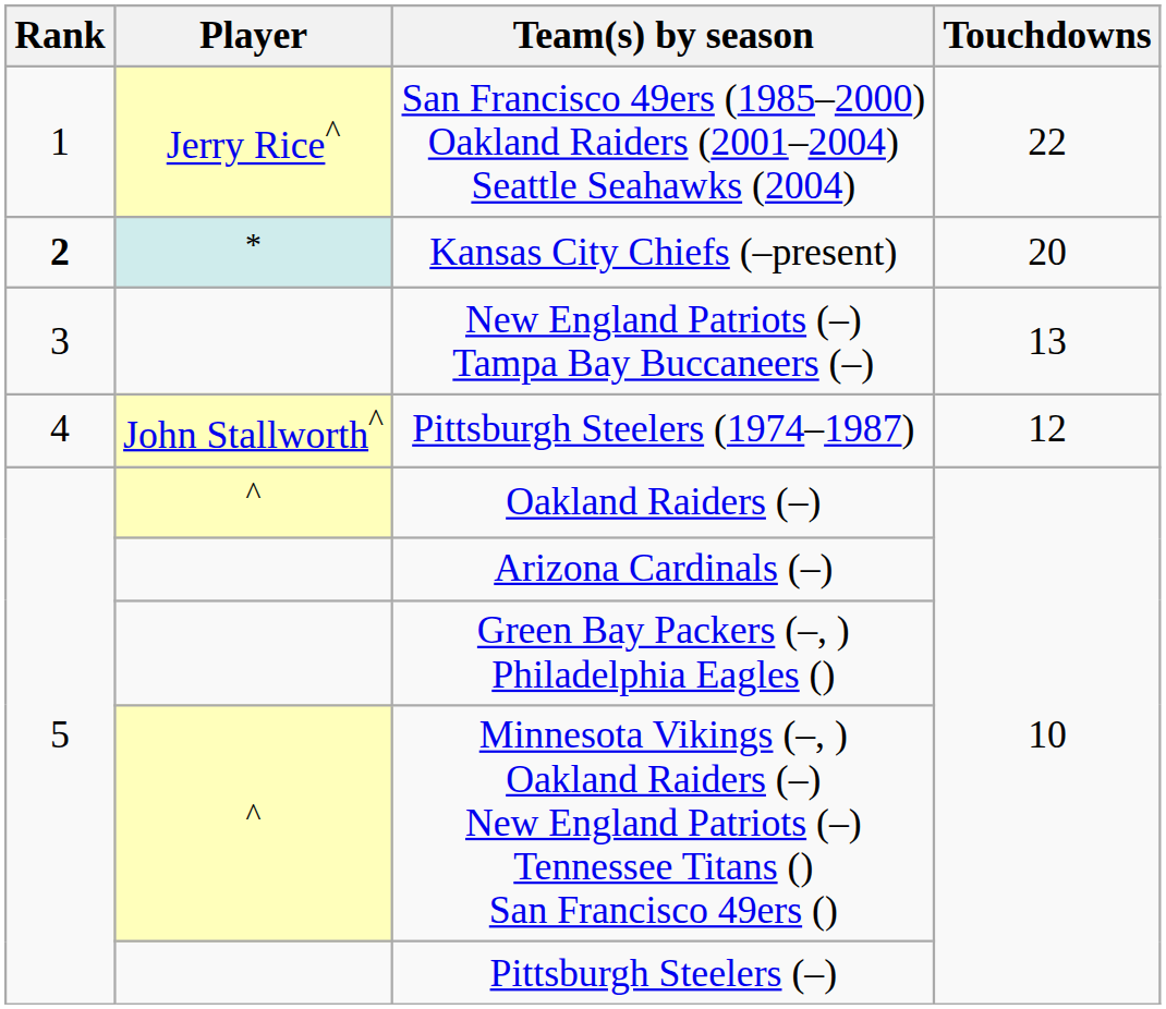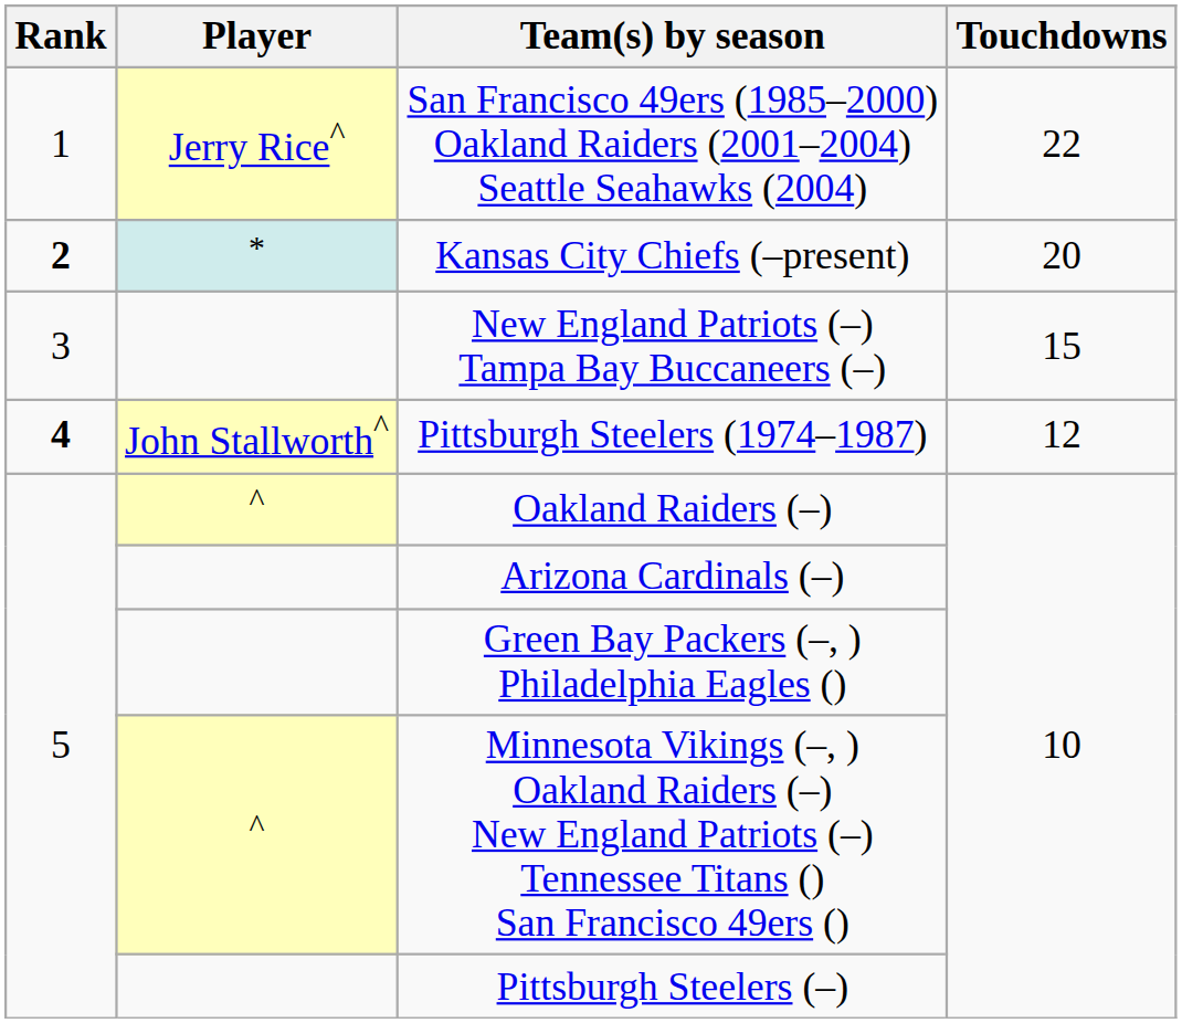New England Patriots (–) Tampa Bay Buccaneers (–) | Touchdowns: 13 -> 15
Pittsburgh Steelers (1974–1987) | Rank: normal -> bold
